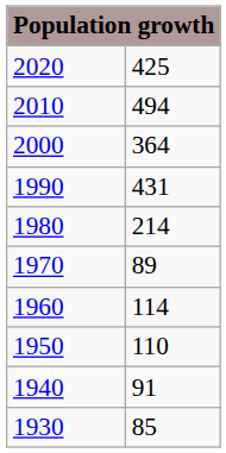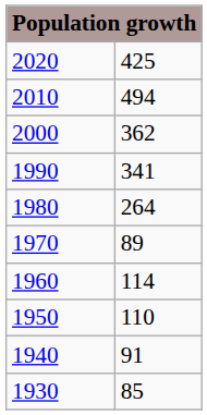2000 | column 2: 364 -> 362
1990 | column 2: 431 -> 341
1980 | column 2: 214 -> 264
